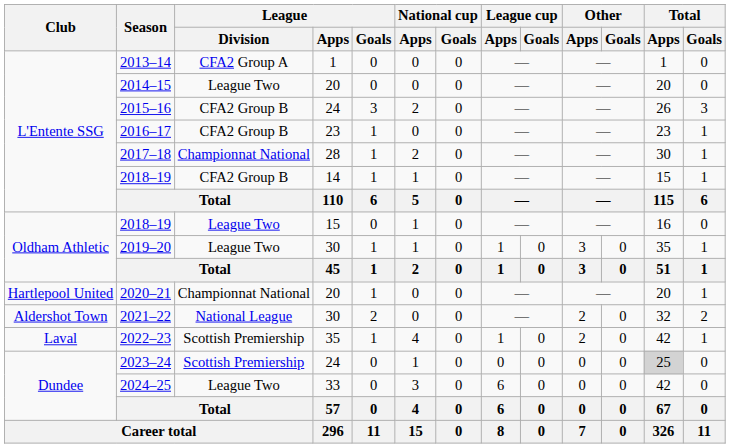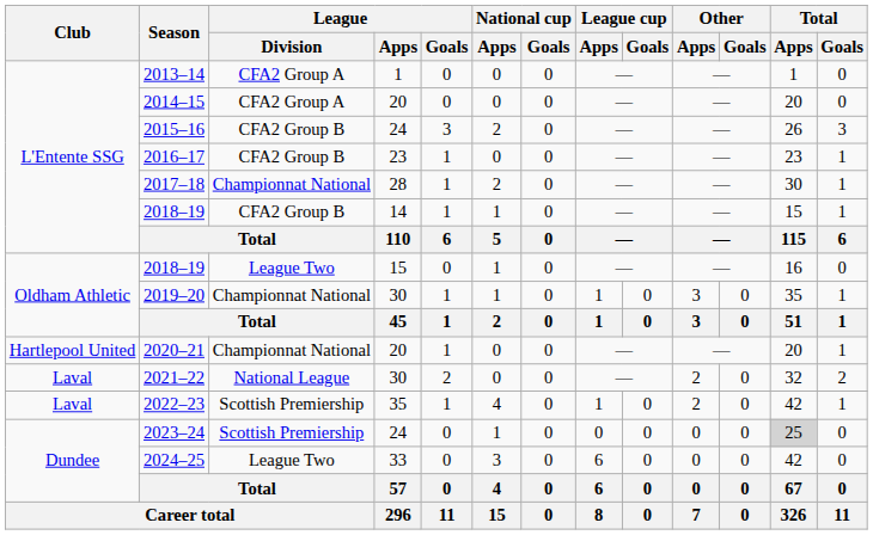2014–15 | League / Division: League Two -> CFA2 Group A
2019–20 | League / Division: League Two -> Championnat National
2021–22 | Club: Aldershot Town -> Laval
